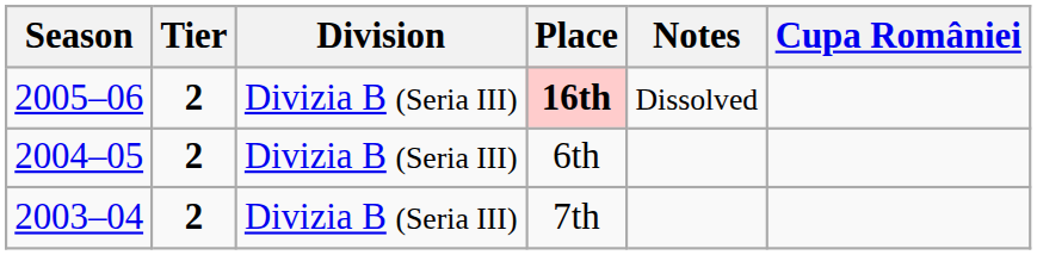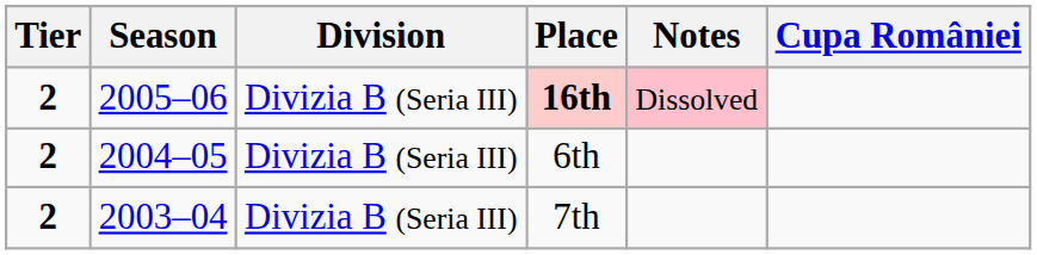columns swapped: Season <-> Tier
16th | Notes: no background -> pink background
